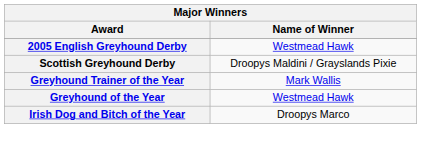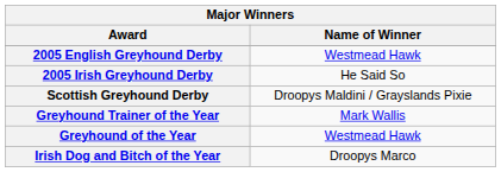+ row: 2005 Irish Greyhound Derby | He Said So
